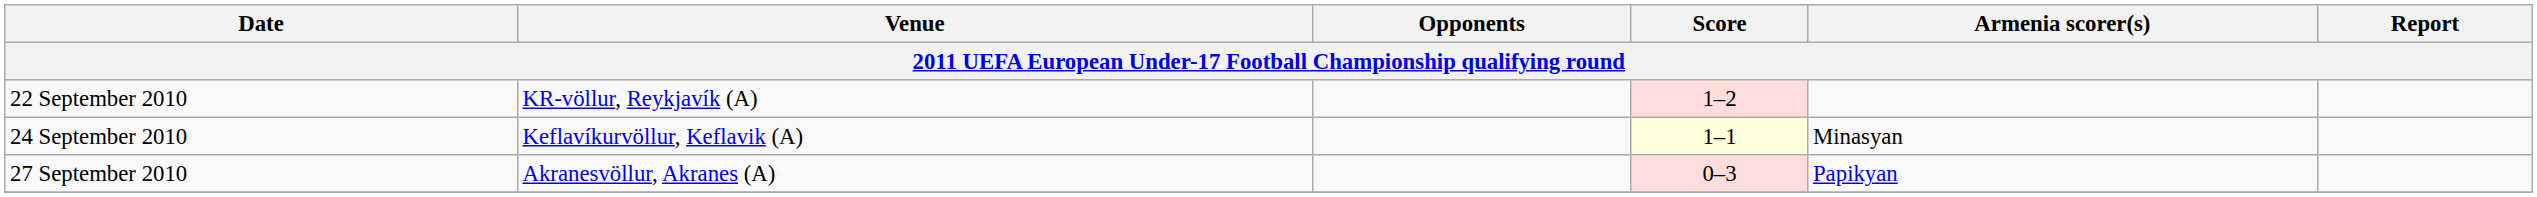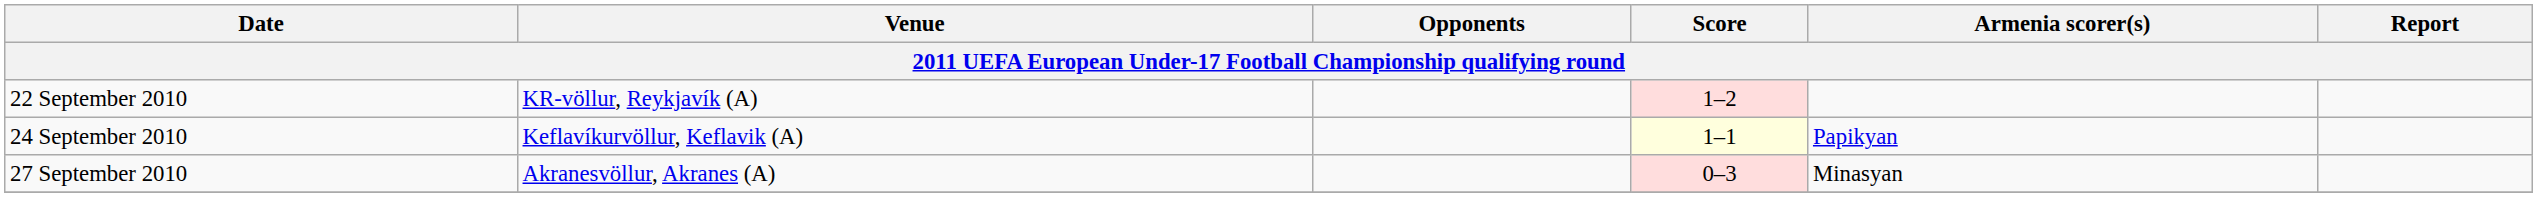24 September 2010 | Armenia scorer(s): Minasyan -> Papikyan
27 September 2010 | Armenia scorer(s): Papikyan -> Minasyan
